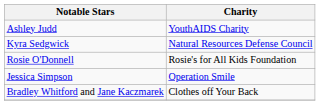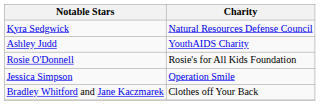rows swapped: Kyra Sedgwick <-> Ashley Judd
